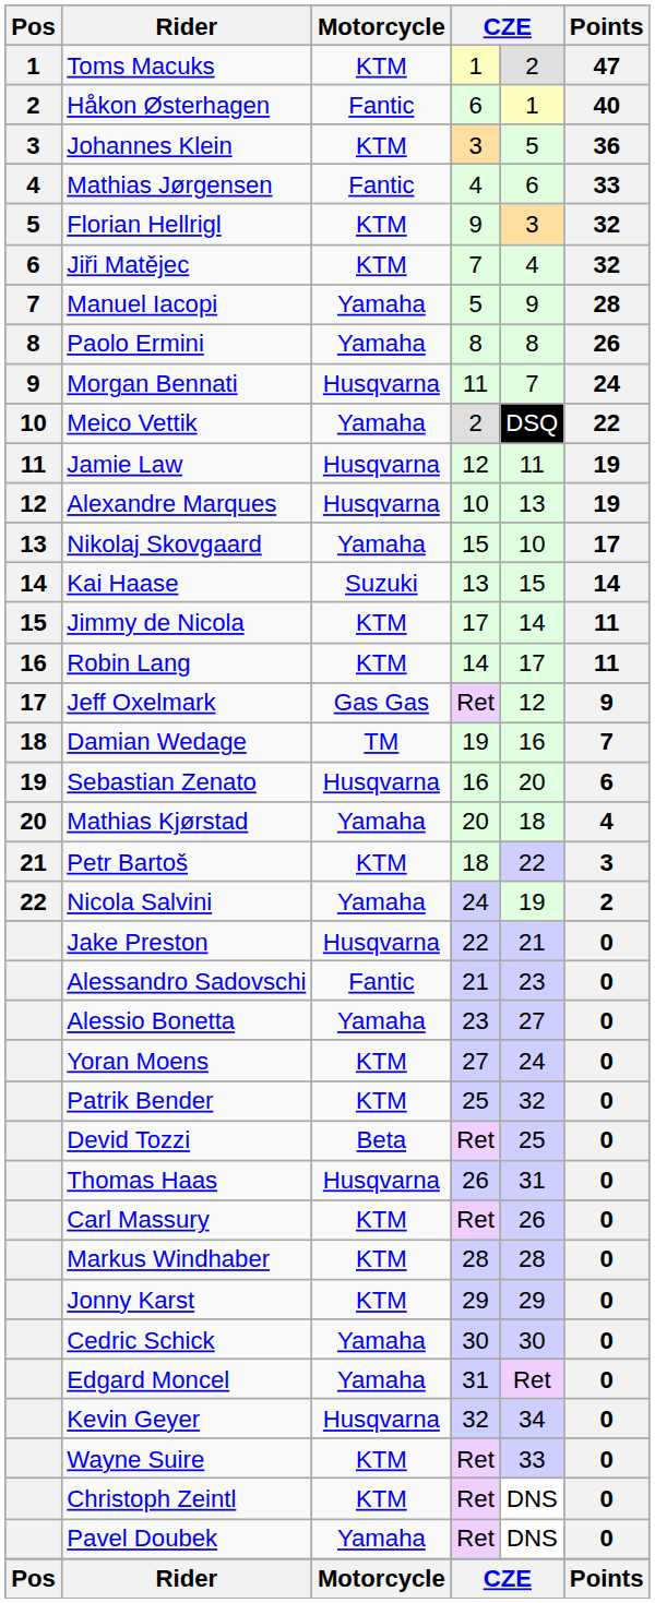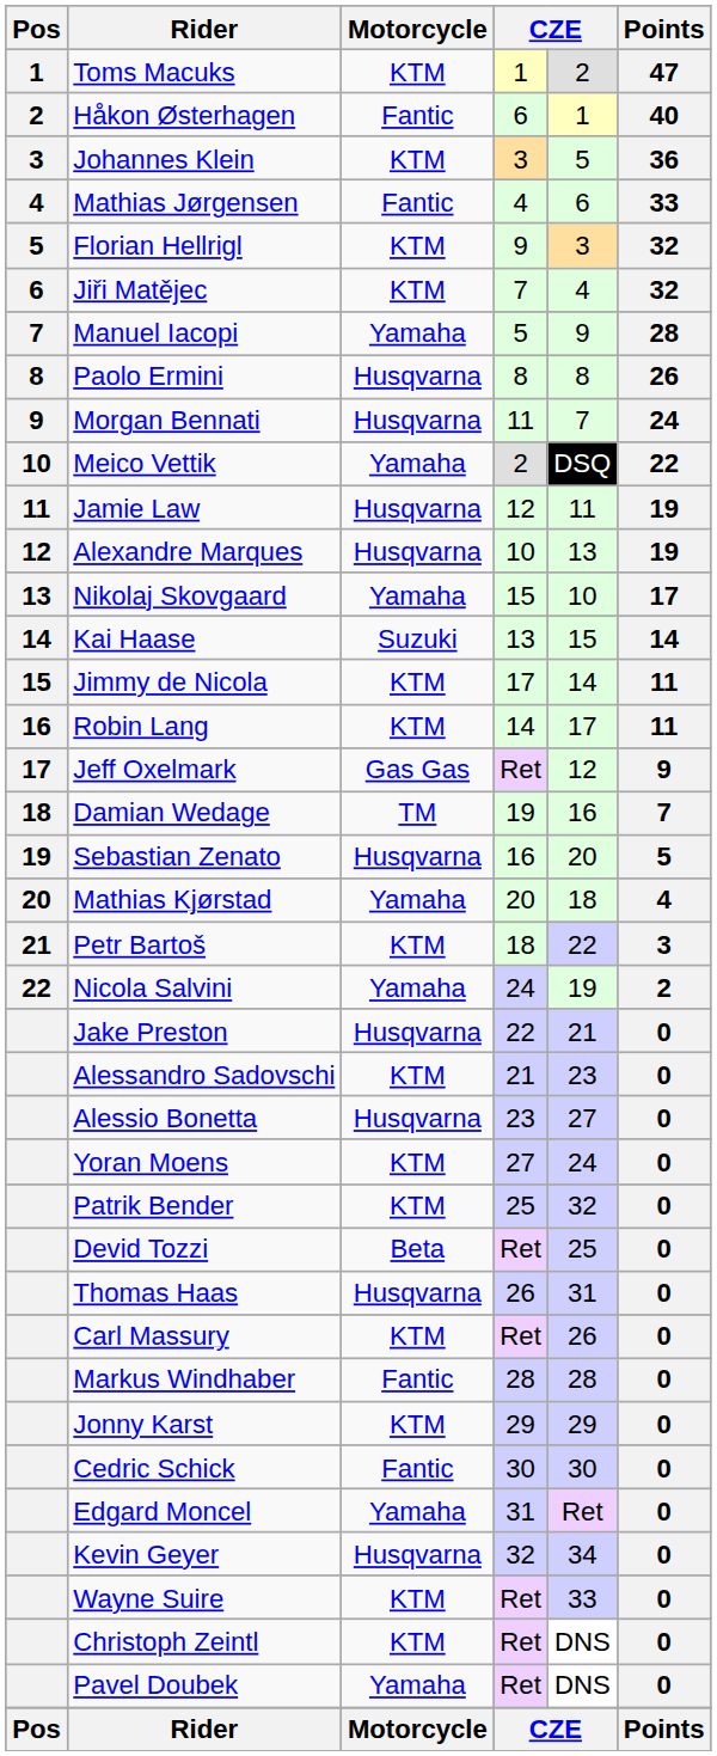Paolo Ermini | Motorcycle: Yamaha -> Husqvarna
Sebastian Zenato | Points: 6 -> 5
Alessandro Sadovschi | Motorcycle: Fantic -> KTM
Alessio Bonetta | Motorcycle: Yamaha -> Husqvarna
Markus Windhaber | Motorcycle: KTM -> Fantic
Cedric Schick | Motorcycle: Yamaha -> Fantic
